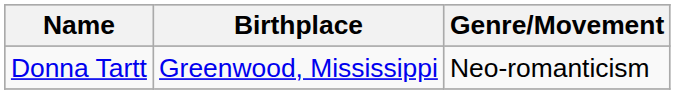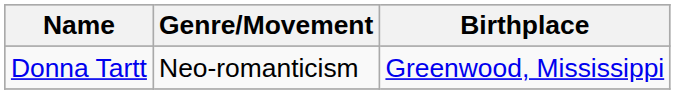columns swapped: Birthplace <-> Genre/Movement
